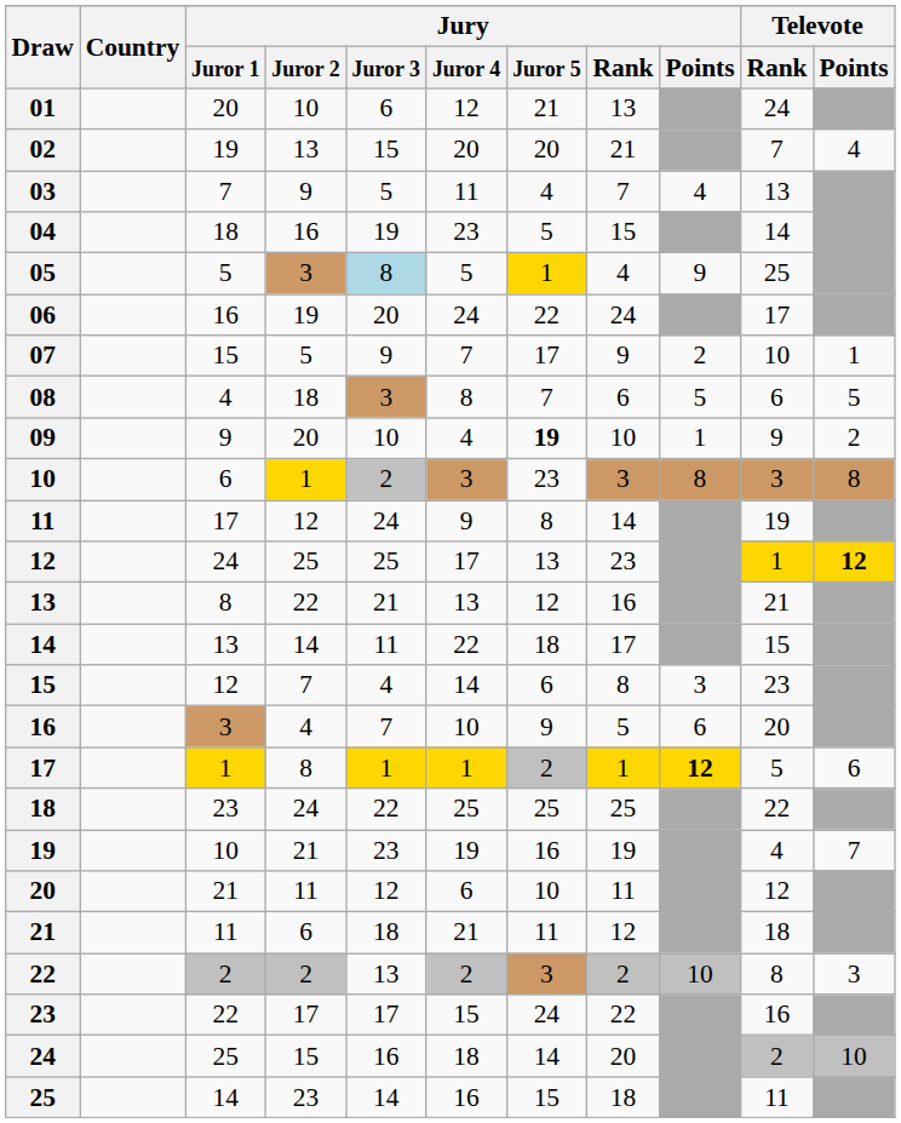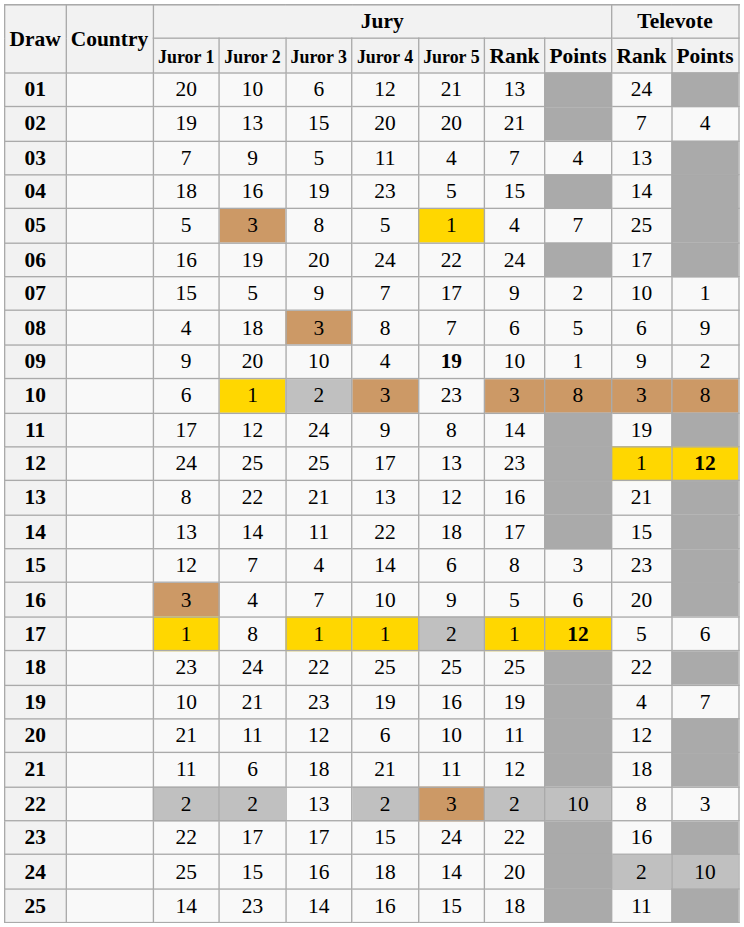05 | Jury / Juror 3: lightblue background -> no background
05 | Jury / Points: 9 -> 7
08 | Televote / Points: 5 -> 9
